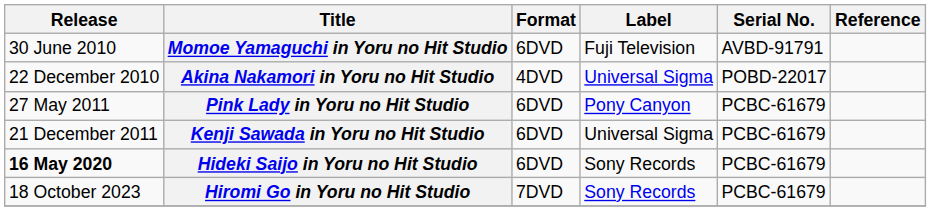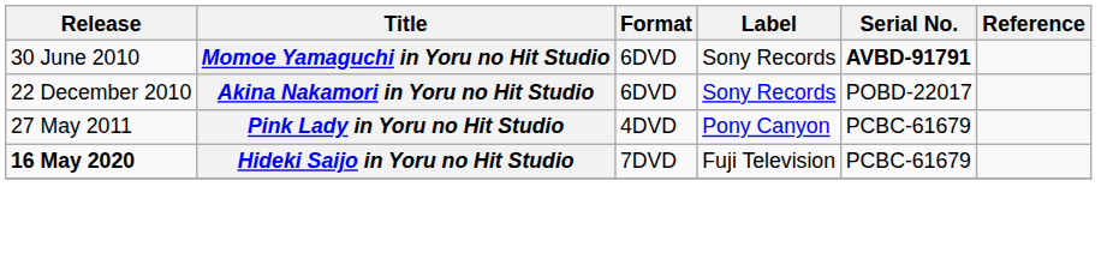Momoe Yamaguchi in Yoru no Hit Studio | Label: Fuji Television -> Sony Records
Momoe Yamaguchi in Yoru no Hit Studio | Serial No.: normal -> bold
Akina Nakamori in Yoru no Hit Studio | Format: 4DVD -> 6DVD
Akina Nakamori in Yoru no Hit Studio | Label: Universal Sigma -> Sony Records
Pink Lady in Yoru no Hit Studio | Format: 6DVD -> 4DVD
- row: 21 December 2011 | Kenji Sawada in Yoru no Hit Studio | 6DVD | Universal Sigma | PCBC-61679
Hideki Saijo in Yoru no Hit Studio | Format: 6DVD -> 7DVD
Hideki Saijo in Yoru no Hit Studio | Label: Sony Records -> Fuji Television
- row: 18 October 2023 | Hiromi Go in Yoru no Hit Studio | 7DVD | Sony Records | PCBC-61679
